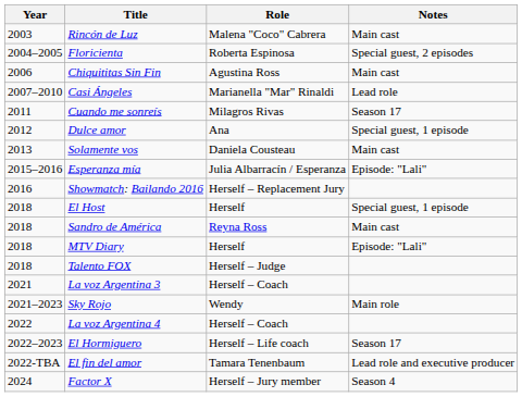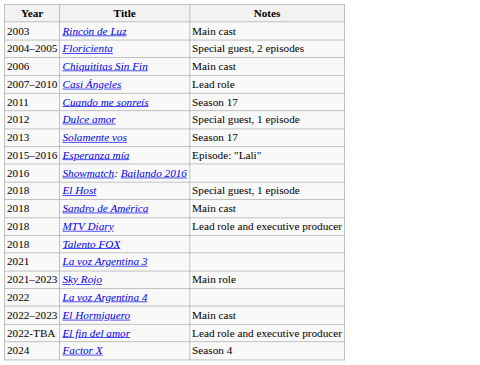- column: Role | Malena "Coco" Cabrera | Roberta Espinosa | Agustina Ross | Marianella "Mar" Rinaldi | Milagros Rivas | Ana | Daniela Cousteau | Julia Albarracín / Esperanza | Herself – Replacement Jury | Herself | Reyna Ross | Herself | Herself – Judge | Herself – Coach | Wendy | Herself – Coach | Herself – Life coach | Tamara Tenenbaum | Herself – Jury member
Solamente vos | Notes: Main cast -> Season 17
MTV Diary | Notes: Episode: "Lali" -> Lead role and executive producer
El Hormiguero | Notes: Season 17 -> Main cast
